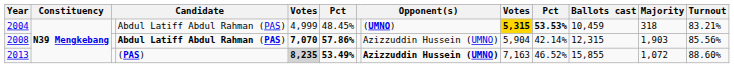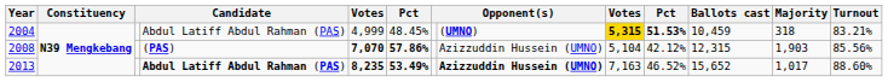2004 | column 10: 53.53% -> 51.53%
2008 | column 4: Abdul Latiff Abdul Rahman (PAS) -> (PAS)
2008 | column 9: 5,904 -> 5,104
2008 | column 10: 42.14% -> 42.12%
2013 | column 4: (PAS) -> Abdul Latiff Abdul Rahman (PAS)
2013 | column 5: lightgrey background -> no background
2013 | Ballots cast: 15,855 -> 15,652
2013 | Majority: 1,072 -> 1,017
